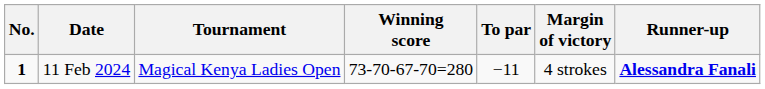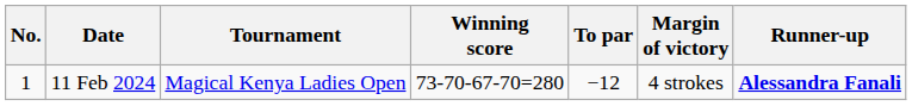11 Feb 2024 | No.: bold -> normal
11 Feb 2024 | To par: −11 -> −12
